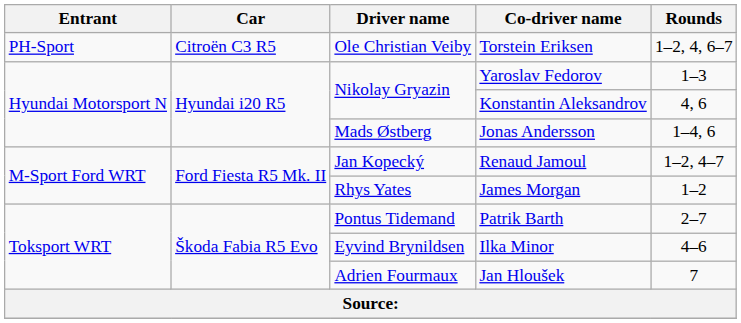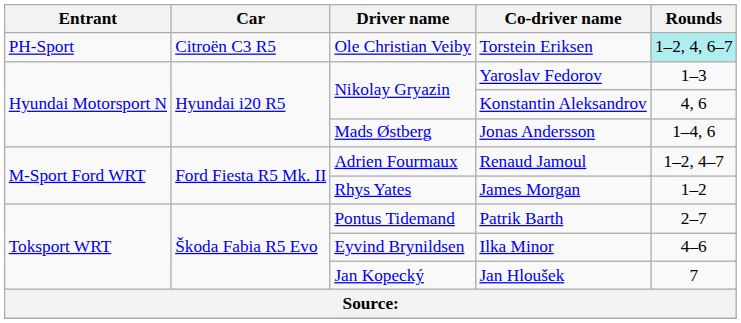Torstein Eriksen | Rounds: no background -> paleturquoise background
Renaud Jamoul | Driver name: Jan Kopecký -> Adrien Fourmaux
Jan Hloušek | Driver name: Adrien Fourmaux -> Jan Kopecký
